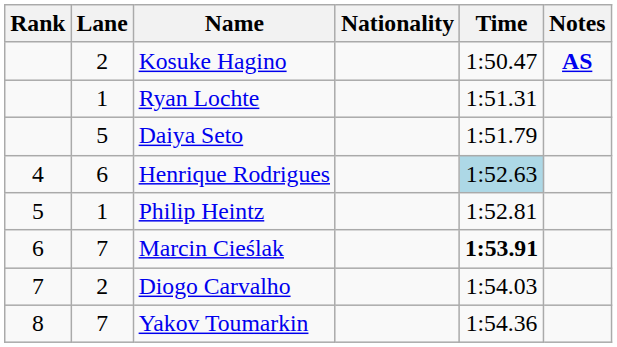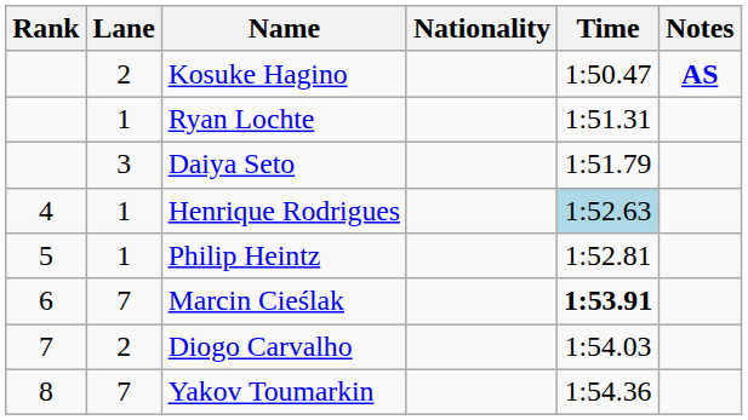Daiya Seto | Lane: 5 -> 3
Henrique Rodrigues | Lane: 6 -> 1
